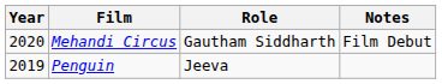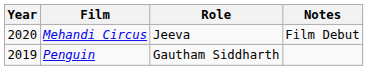Mehandi Circus | Role: Gautham Siddharth -> Jeeva
Penguin | Role: Jeeva -> Gautham Siddharth
